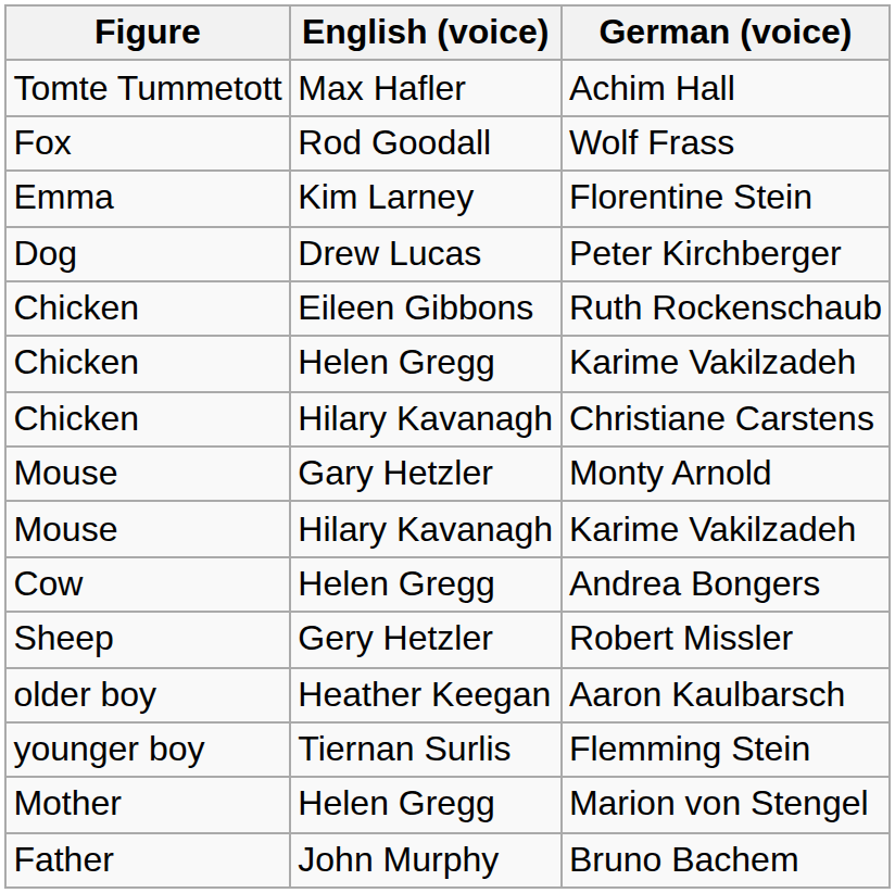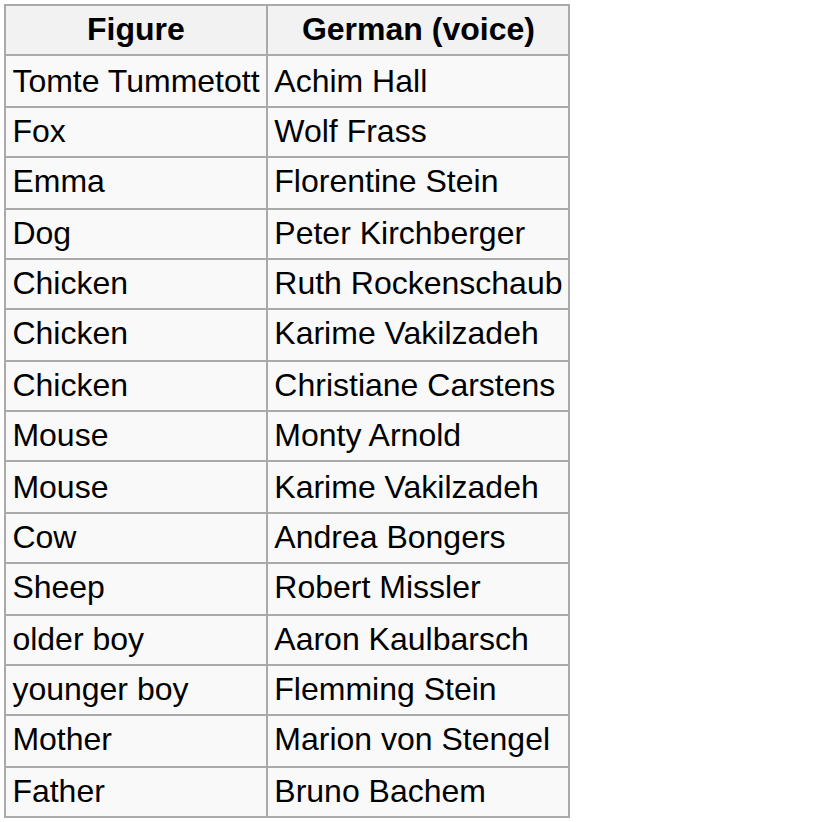- column: English (voice) | Max Hafler | Rod Goodall | Kim Larney | Drew Lucas | Eileen Gibbons | Helen Gregg | Hilary Kavanagh | Gary Hetzler | Hilary Kavanagh | Helen Gregg | Gery Hetzler | Heather Keegan | Tiernan Surlis | Helen Gregg | John Murphy
